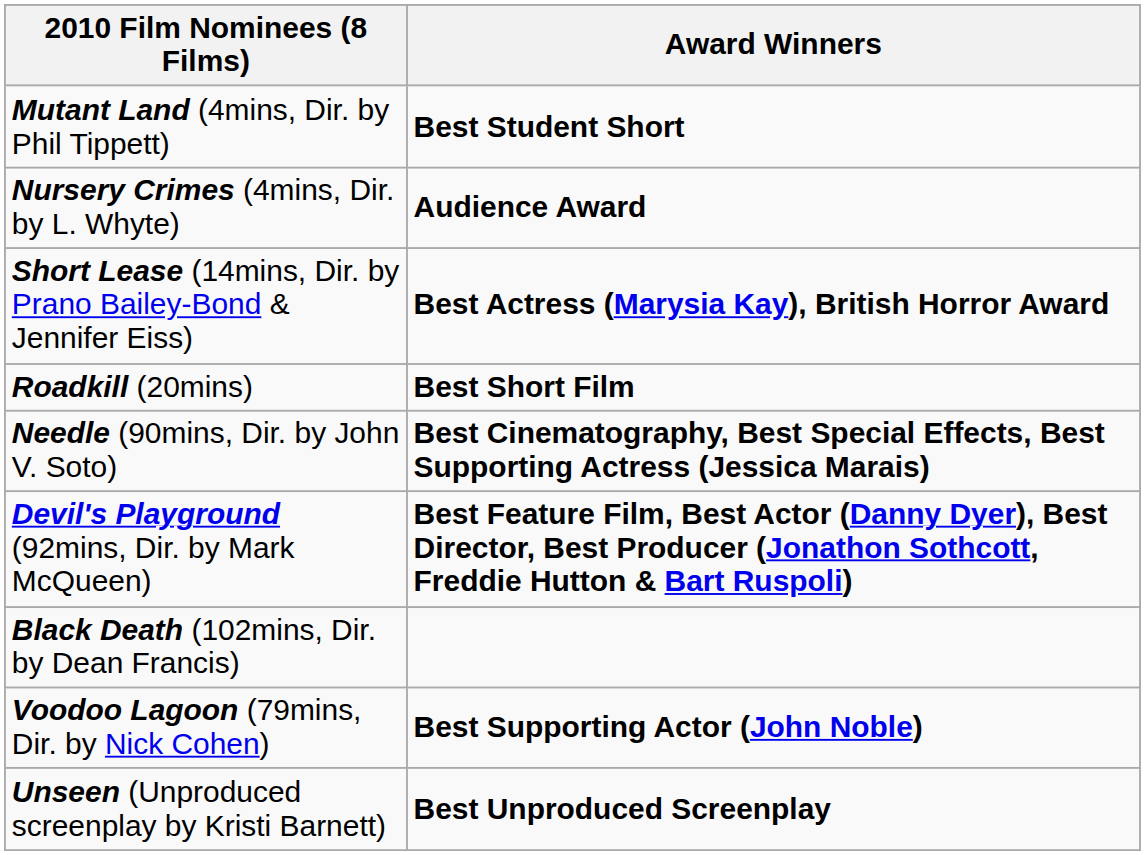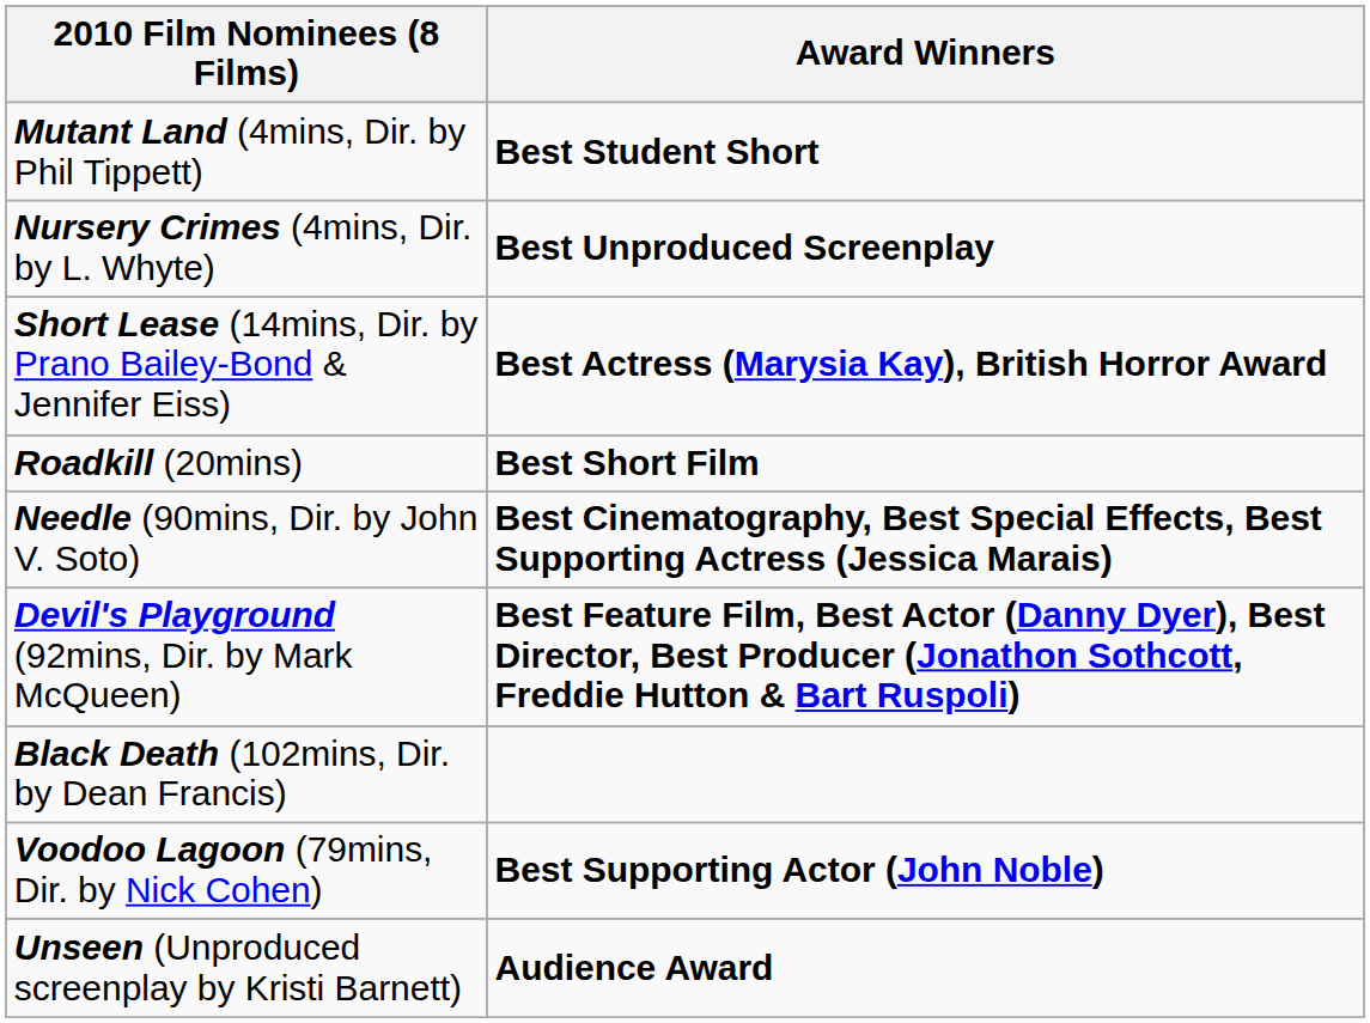Nursery Crimes (4mins, Dir. by L. Whyte) | Award Winners: Audience Award -> Best Unproduced Screenplay
Unseen (Unproduced screenplay by Kristi Barnett) | Award Winners: Best Unproduced Screenplay -> Audience Award
